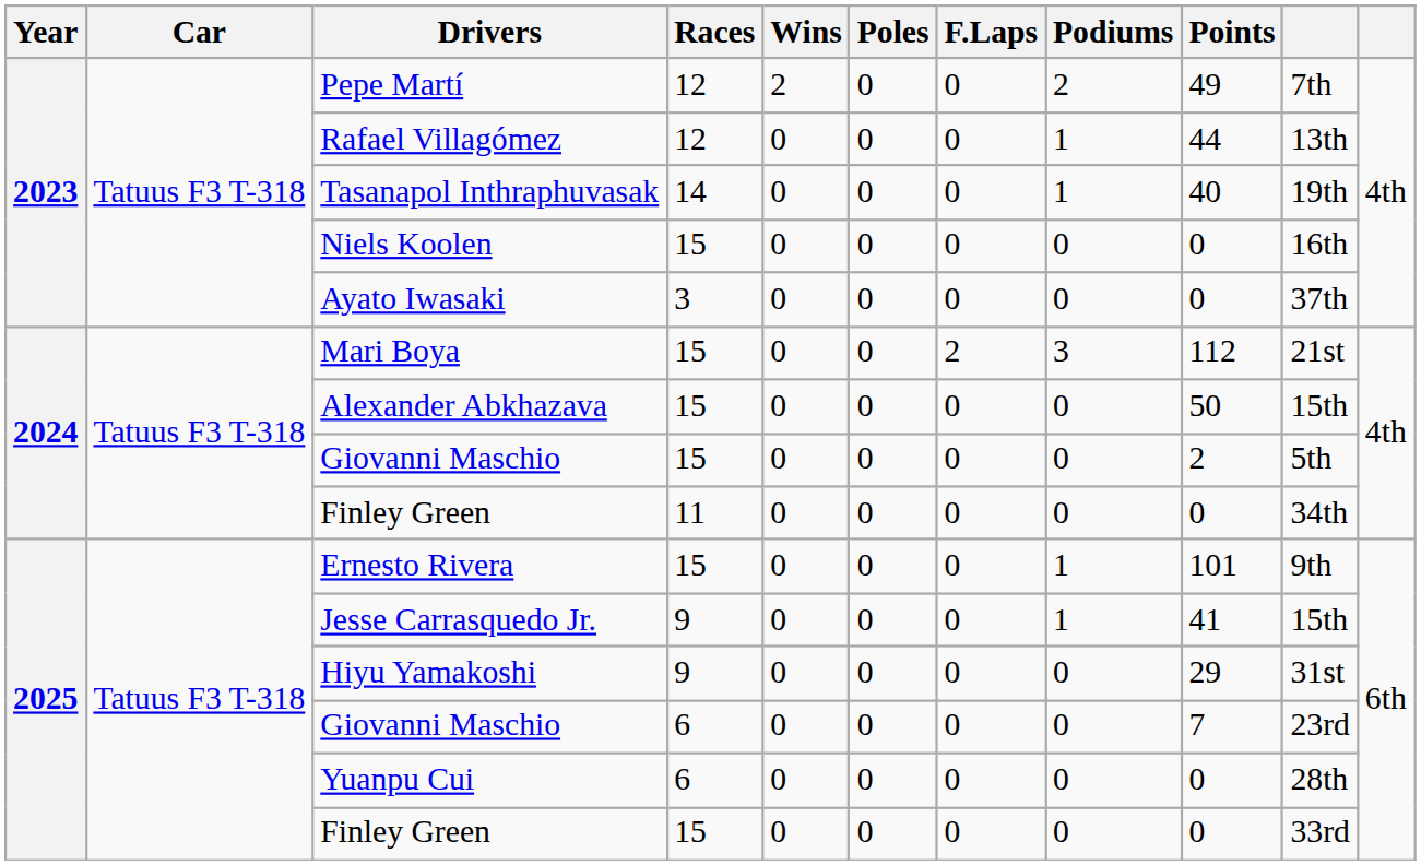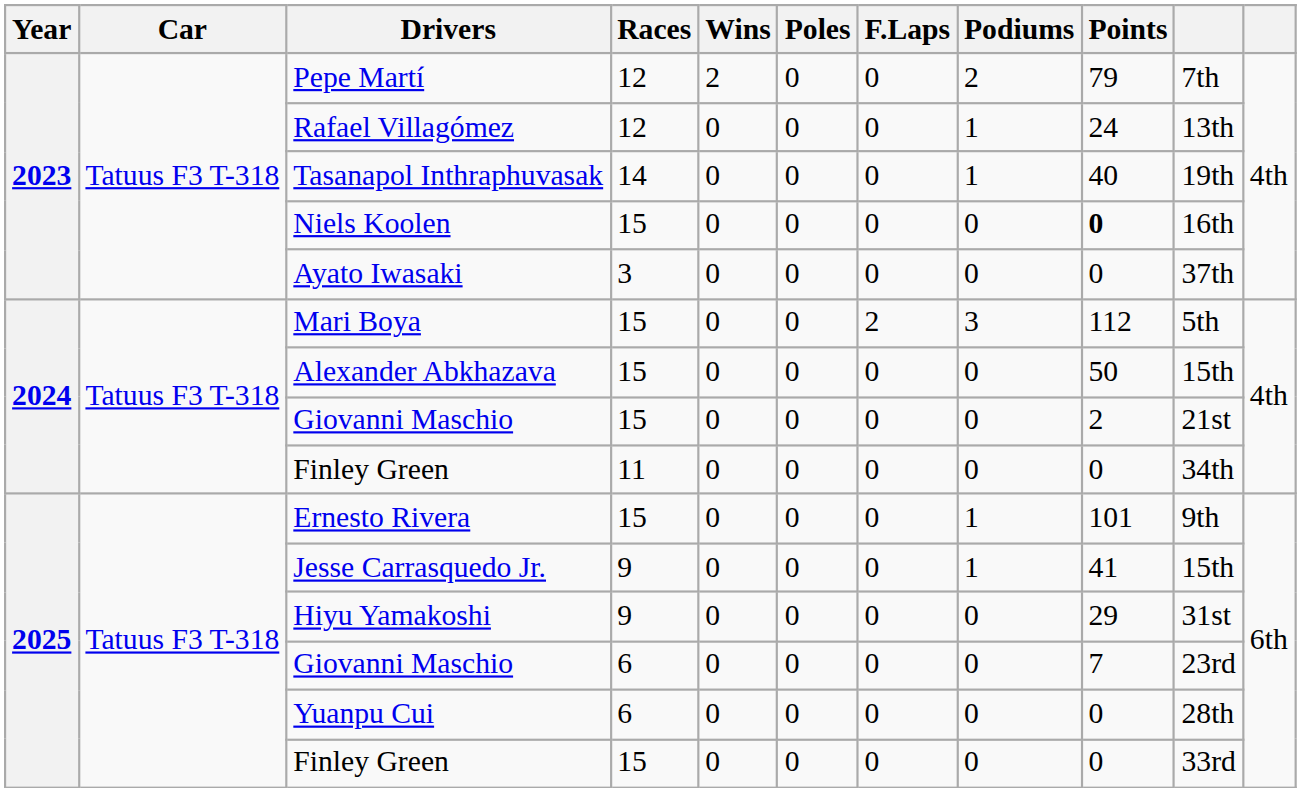Pepe Martí | Points: 49 -> 79
Rafael Villagómez | Points: 44 -> 24
Niels Koolen | Points: normal -> bold
Mari Boya | column 10: 21st -> 5th
Giovanni Maschio / 15 | column 10: 5th -> 21st
